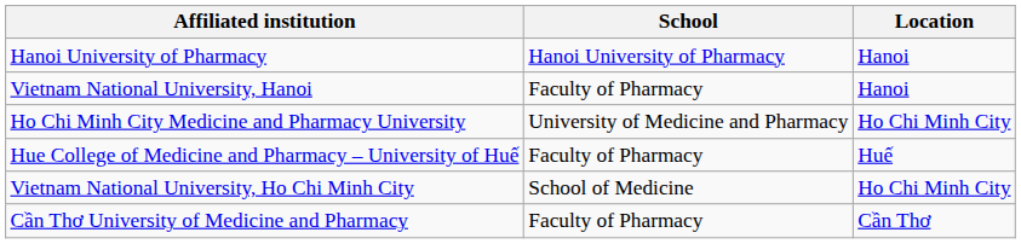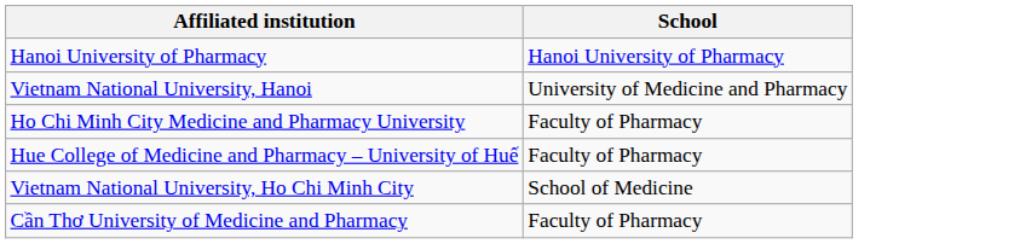- column: Location | Hanoi | Hanoi | Ho Chi Minh City | Huế | Ho Chi Minh City | Cần Thơ
Vietnam National University, Hanoi | School: Faculty of Pharmacy -> University of Medicine and Pharmacy
Ho Chi Minh City Medicine and Pharmacy University | School: University of Medicine and Pharmacy -> Faculty of Pharmacy
